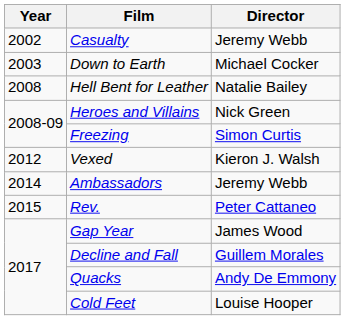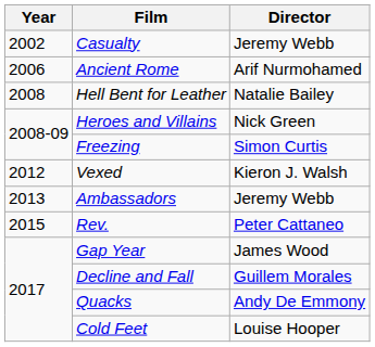- row: 2003 | Down to Earth | Michael Cocker
+ row: 2006 | Ancient Rome | Arif Nurmohamed
Ambassadors | Year: 2014 -> 2013
